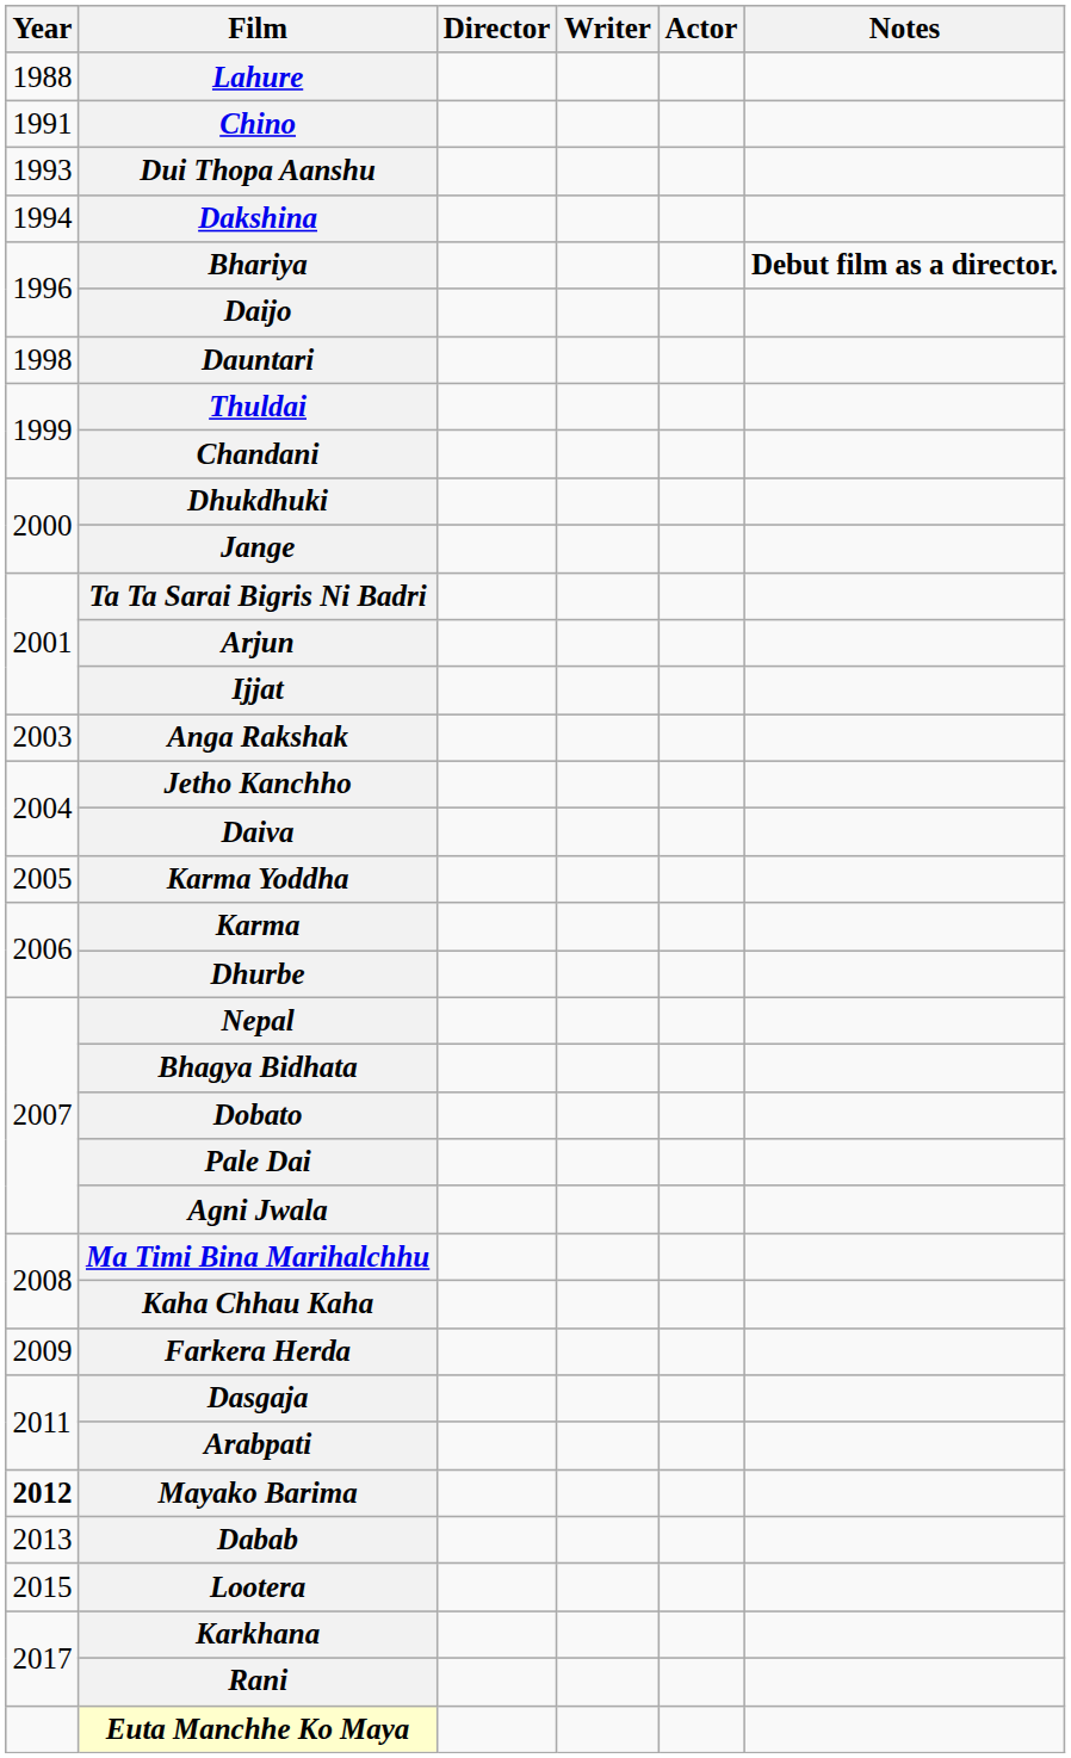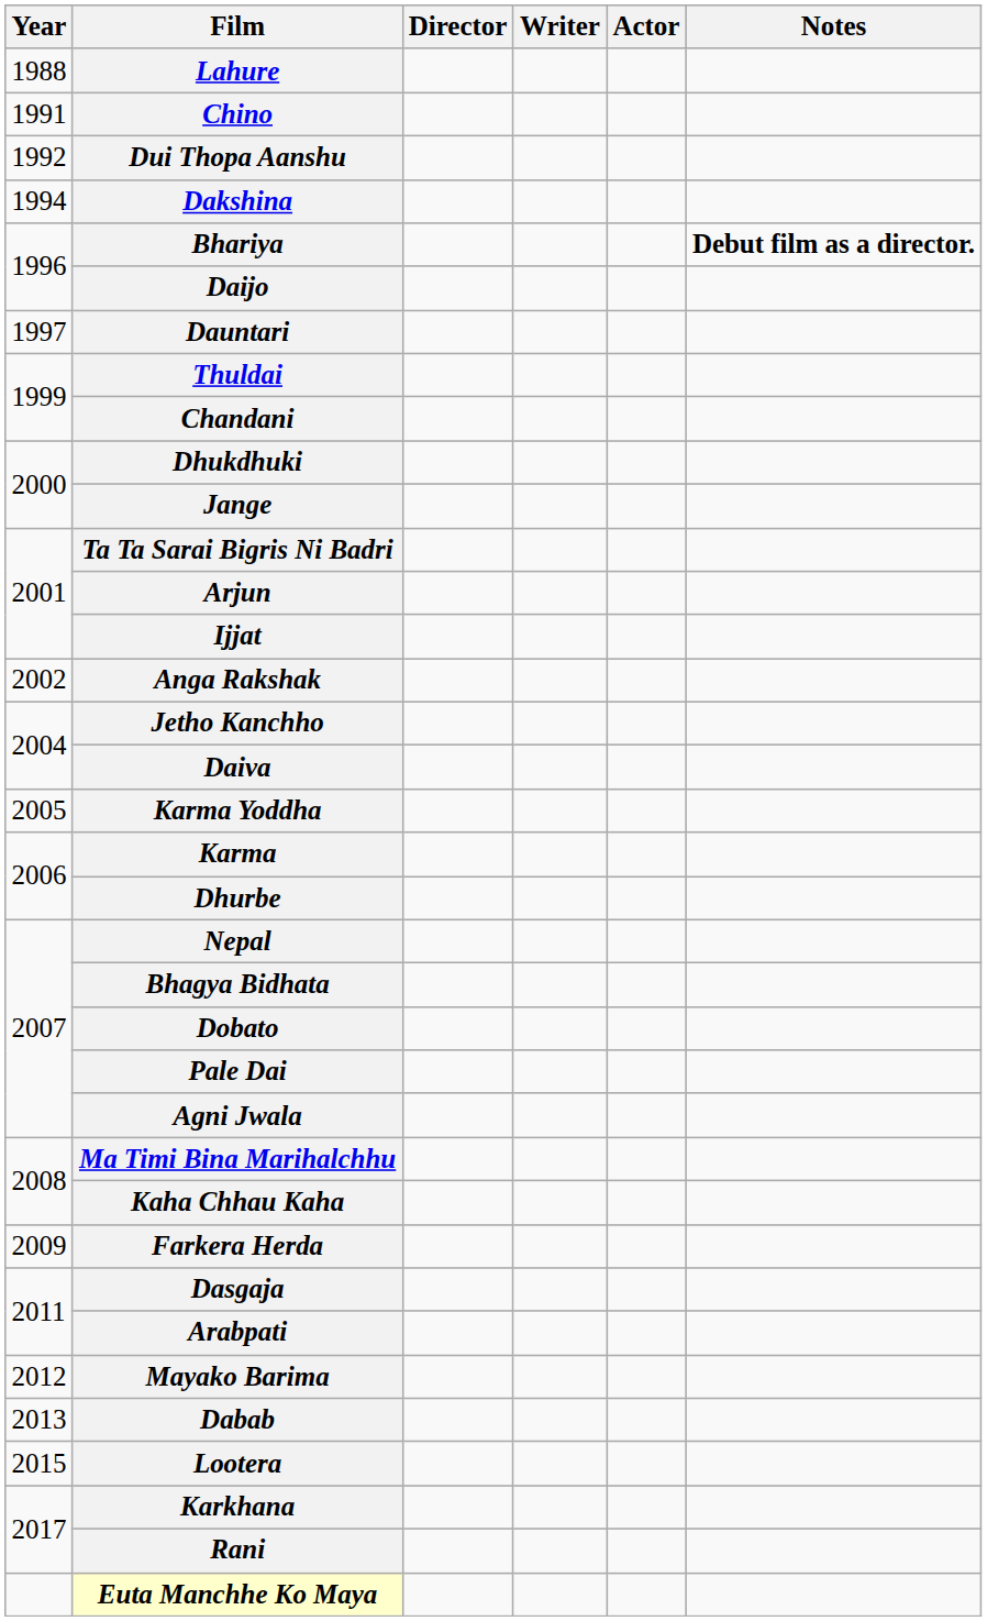Dui Thopa Aanshu | Year: 1993 -> 1992
Dauntari | Year: 1998 -> 1997
Anga Rakshak | Year: 2003 -> 2002
Mayako Barima | Year: bold -> normal
